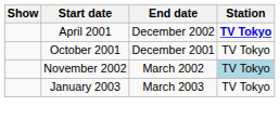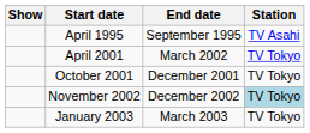+ row: April 1995 | September 1995 | TV Asahi
April 2001 | End date: December 2002 -> March 2002
April 2001 | Station: bold -> normal
November 2002 | End date: March 2002 -> December 2002
